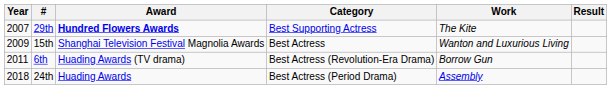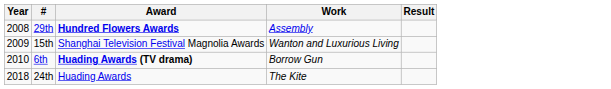- column: Category | Best Supporting Actress | Best Actress | Best Actress (Revolution-Era Drama) | Best Actress (Period Drama)
29th | Year: 2007 -> 2008
29th | Work: The Kite -> Assembly
6th | Year: 2011 -> 2010
6th | Award: normal -> bold
24th | Work: Assembly -> The Kite
